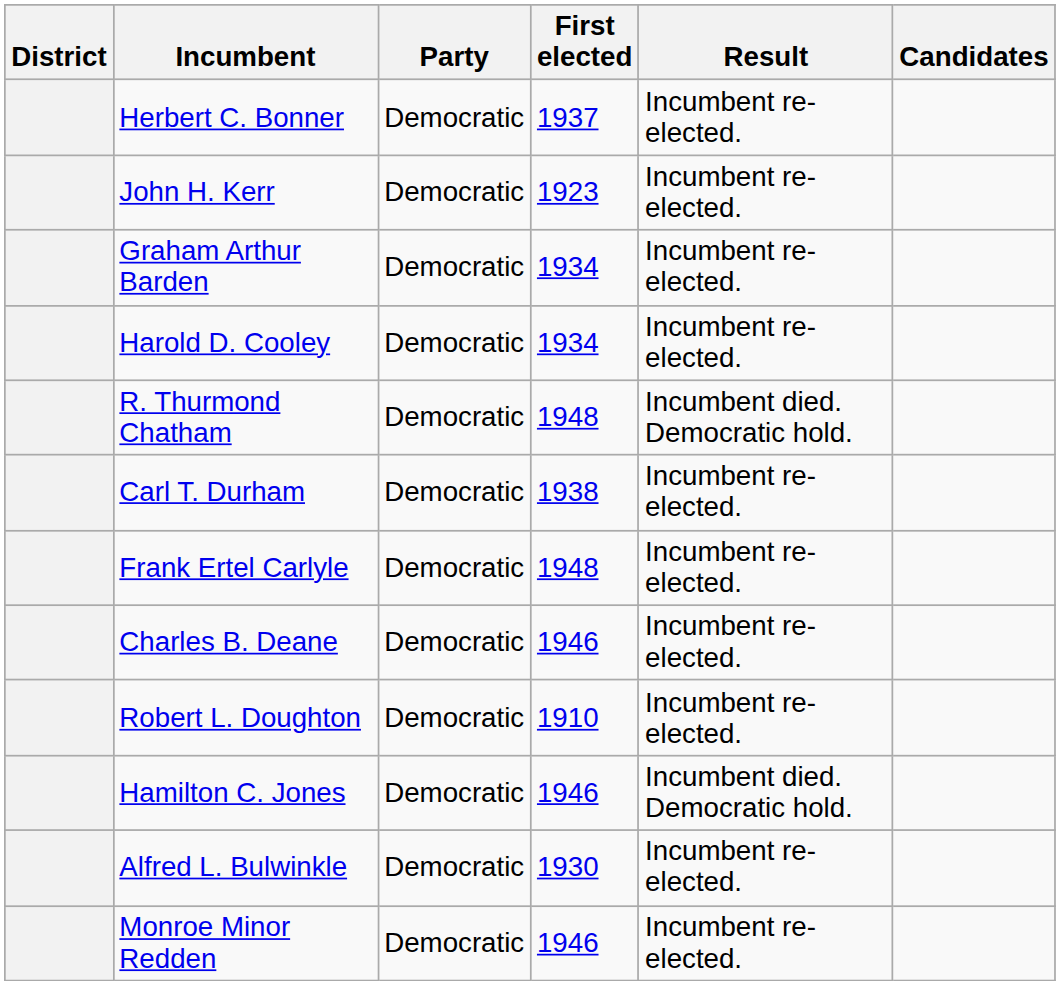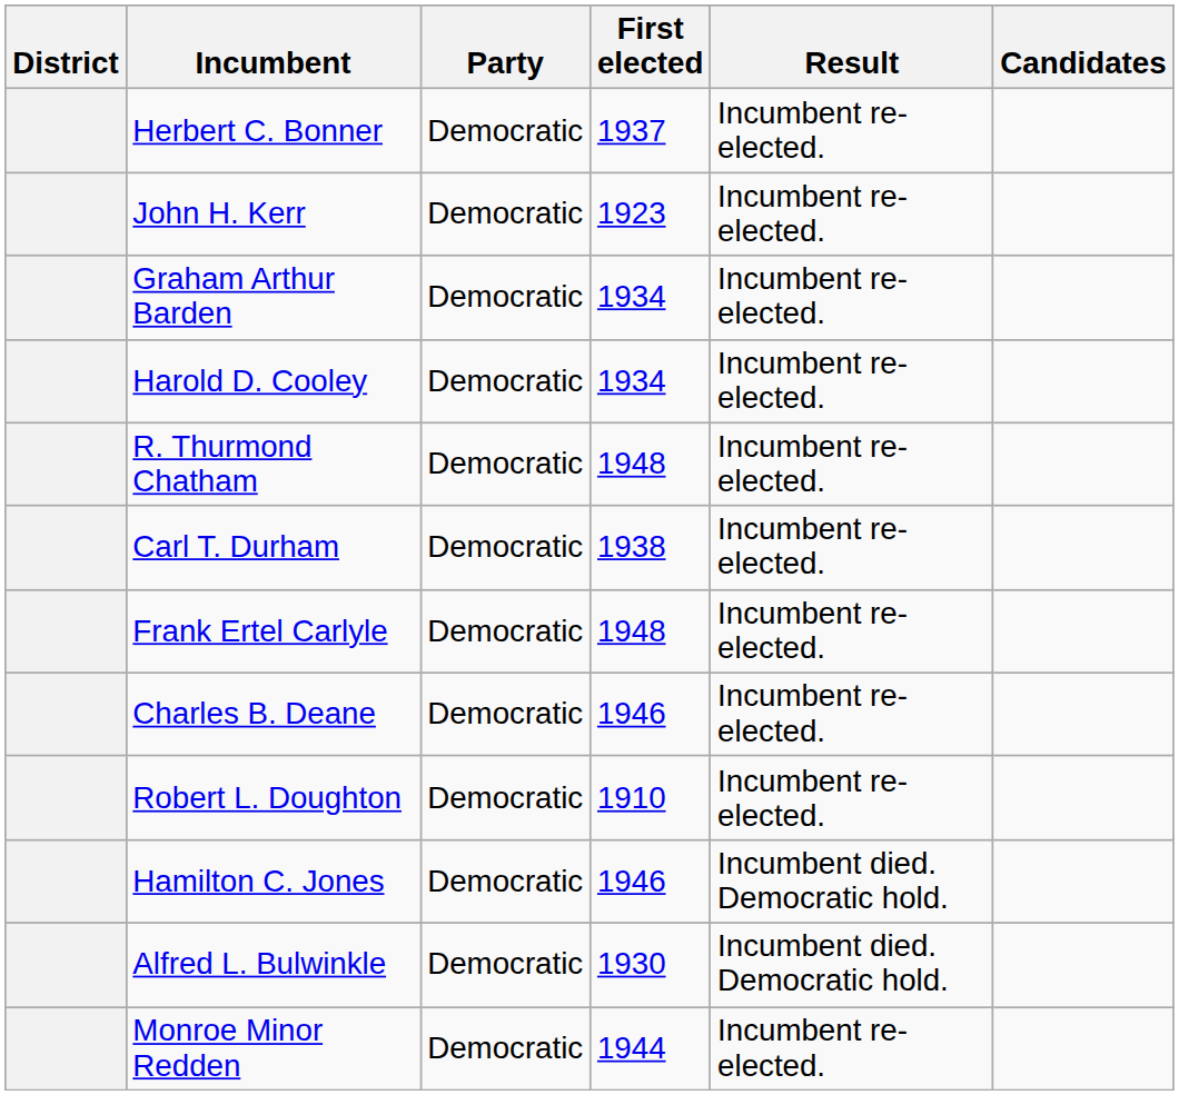R. Thurmond Chatham | Result: Incumbent died. Democratic hold. -> Incumbent re-elected.
Alfred L. Bulwinkle | Result: Incumbent re-elected. -> Incumbent died. Democratic hold.
Monroe Minor Redden | First elected: 1946 -> 1944
